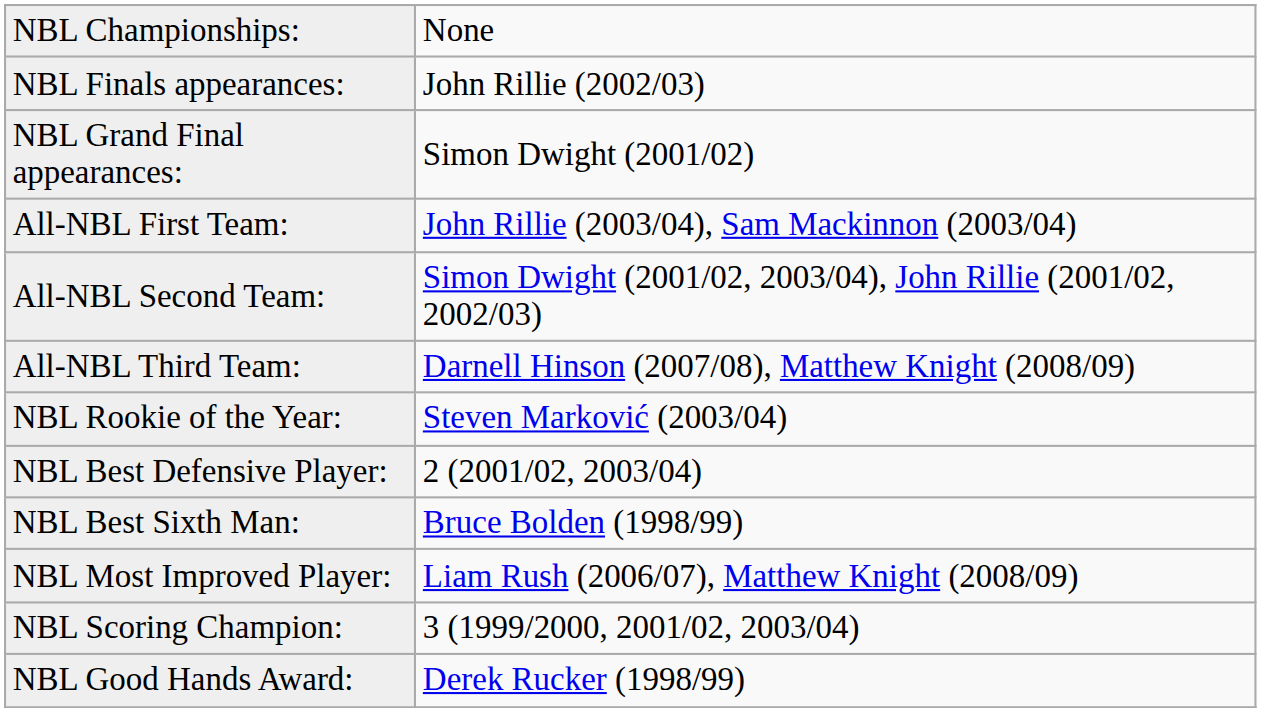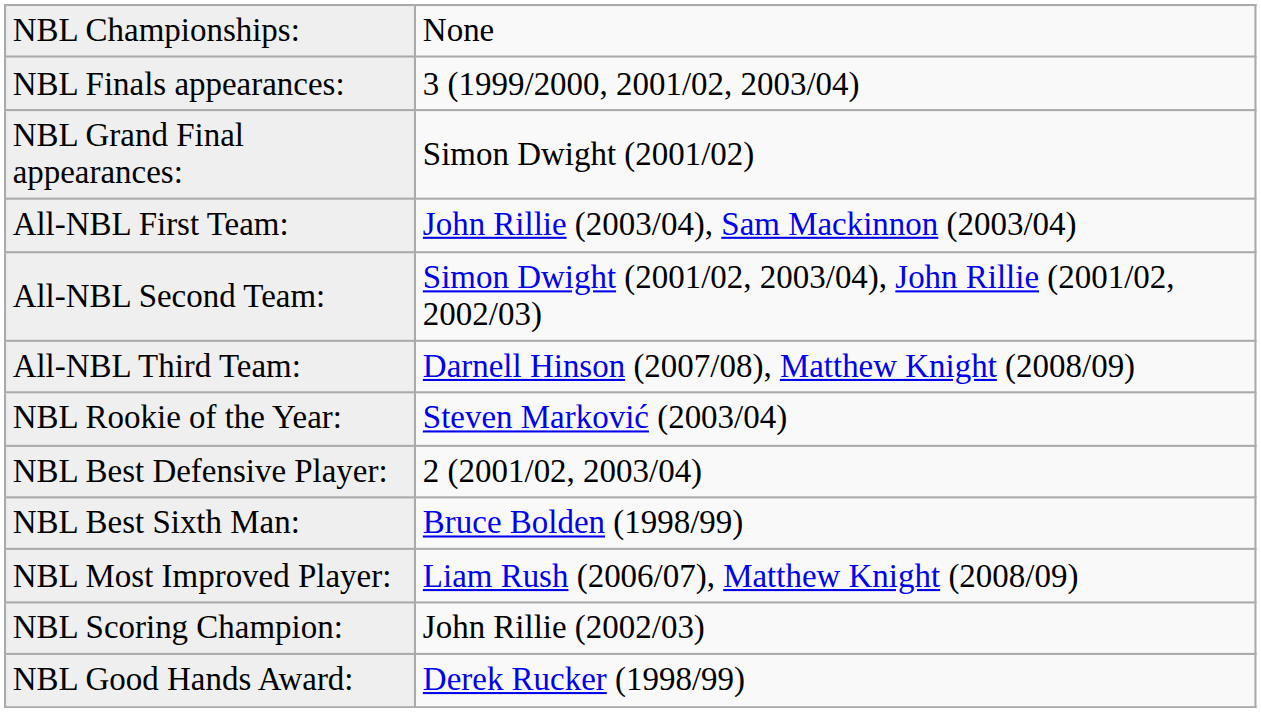NBL Finals appearances: | column 2: John Rillie (2002/03) -> 3 (1999/2000, 2001/02, 2003/04)
NBL Scoring Champion: | column 2: 3 (1999/2000, 2001/02, 2003/04) -> John Rillie (2002/03)
